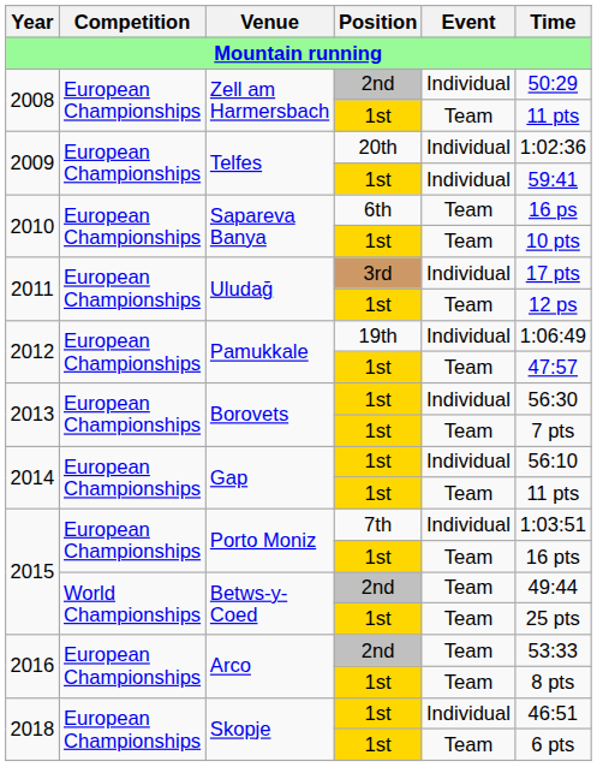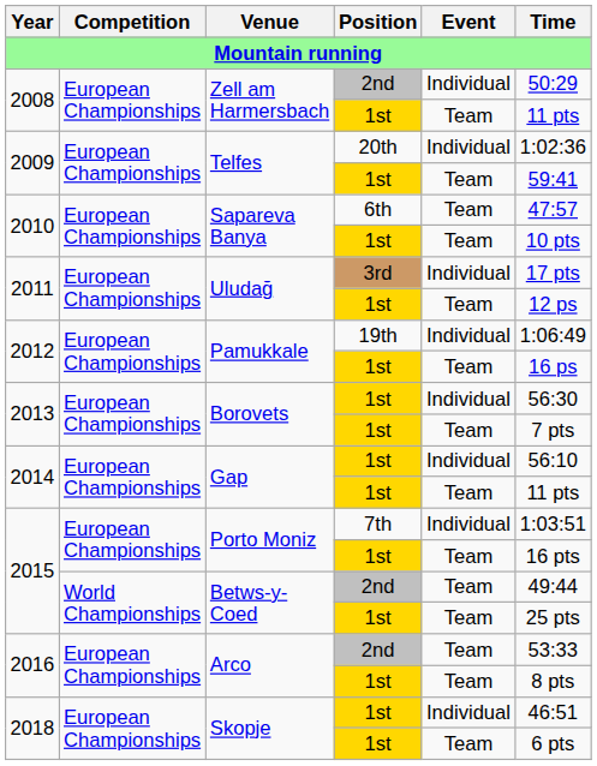Telfes / 1st | Event: Individual -> Team
Sapareva Banya / 6th | Time: 16 ps -> 47:57
Pamukkale / 1st | Time: 47:57 -> 16 ps
